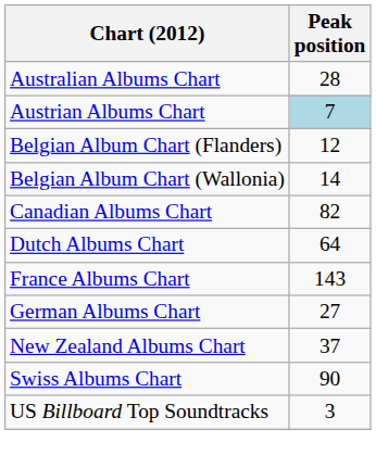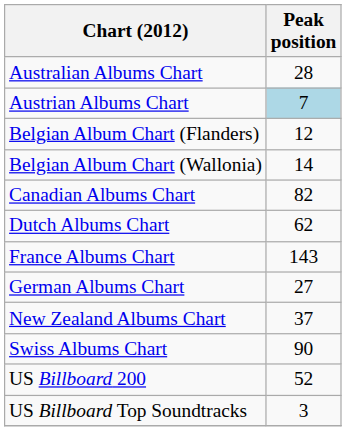Dutch Albums Chart | Peak position: 64 -> 62
+ row: US Billboard 200 | 52
